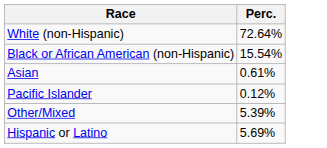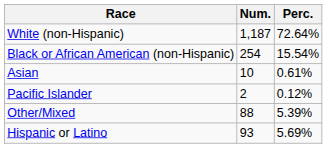+ column: Num. | 1,187 | 254 | 10 | 2 | 88 | 93
